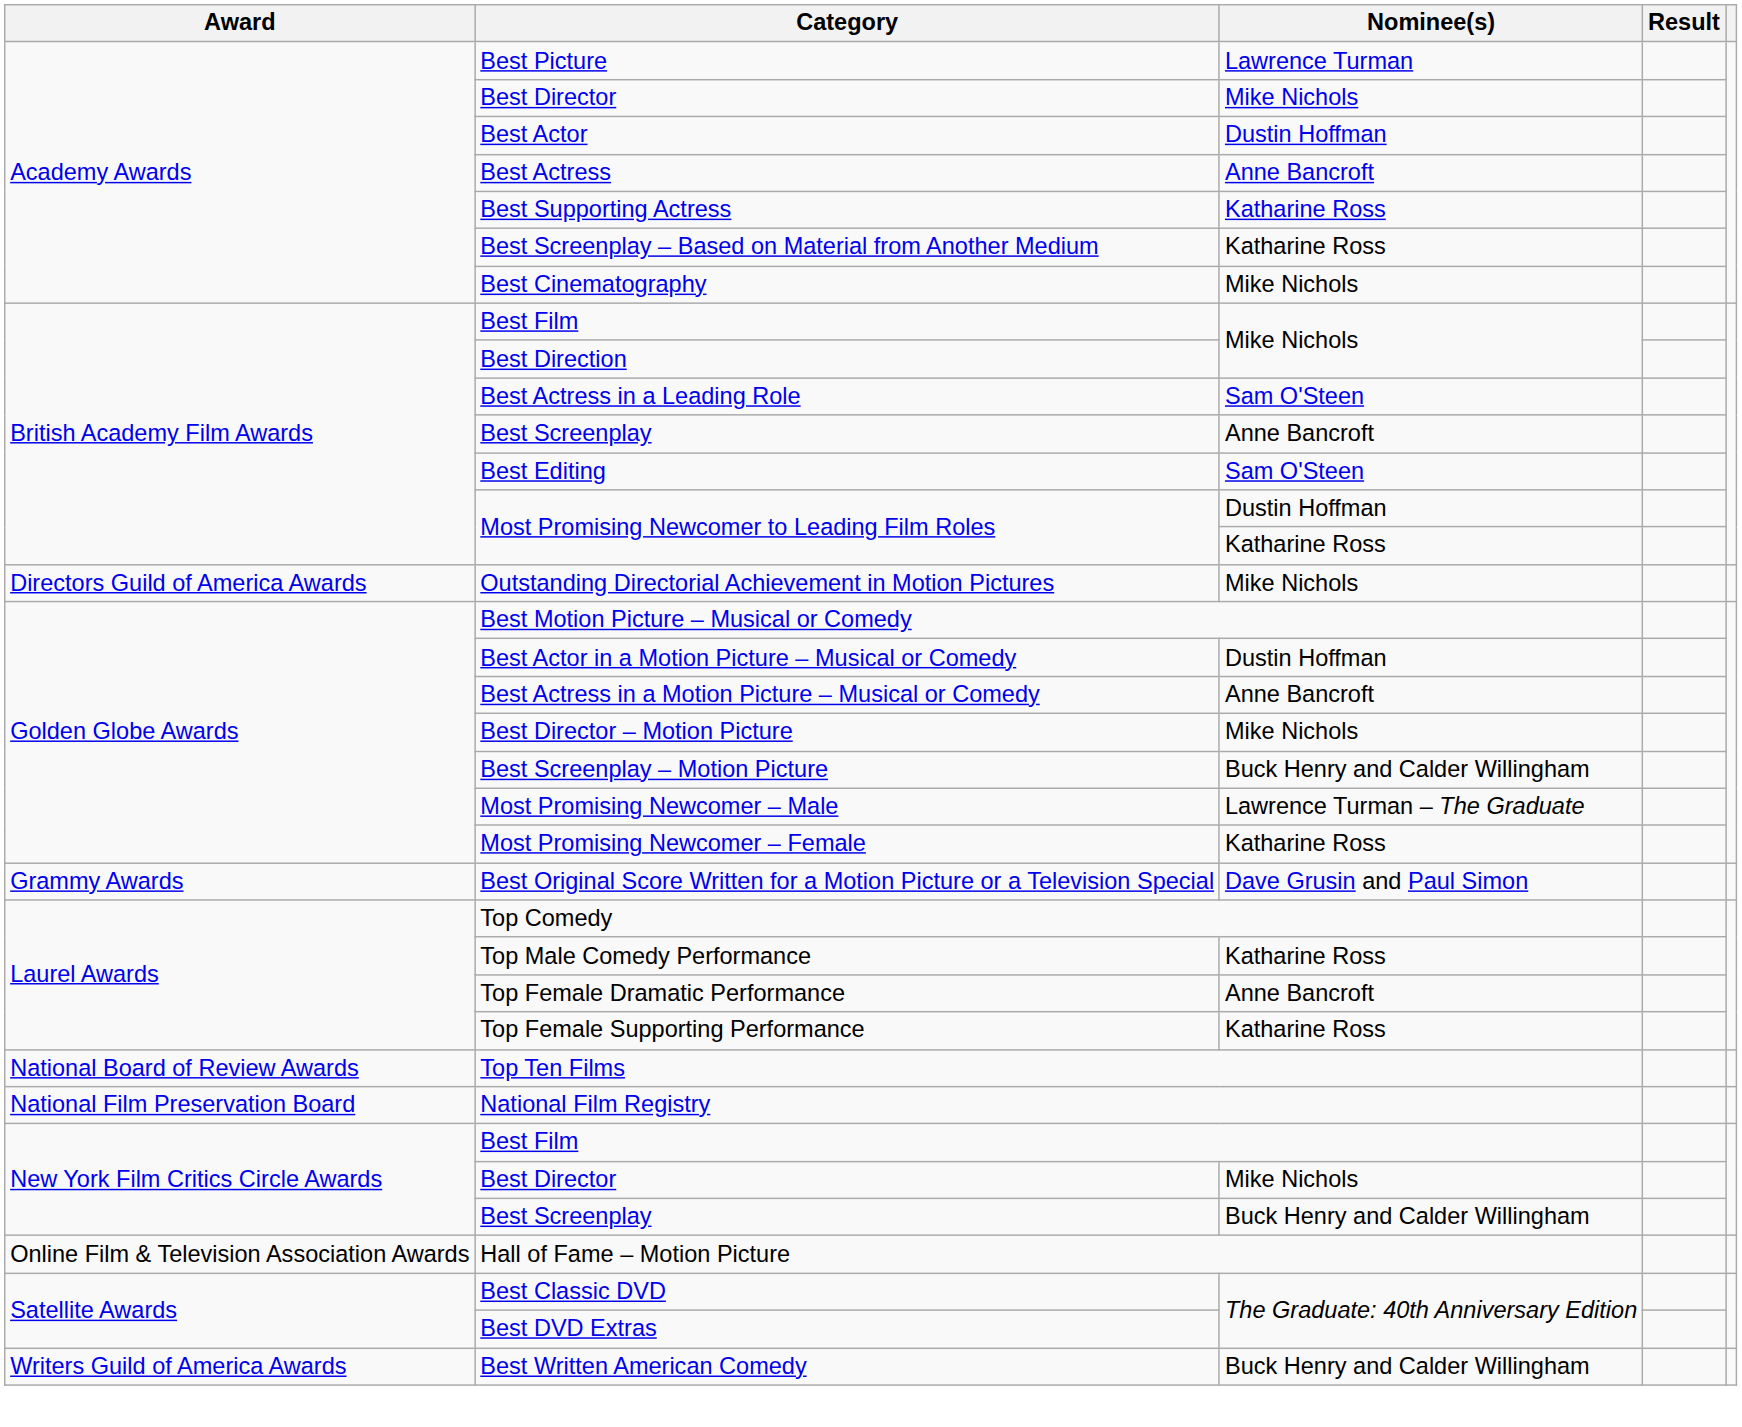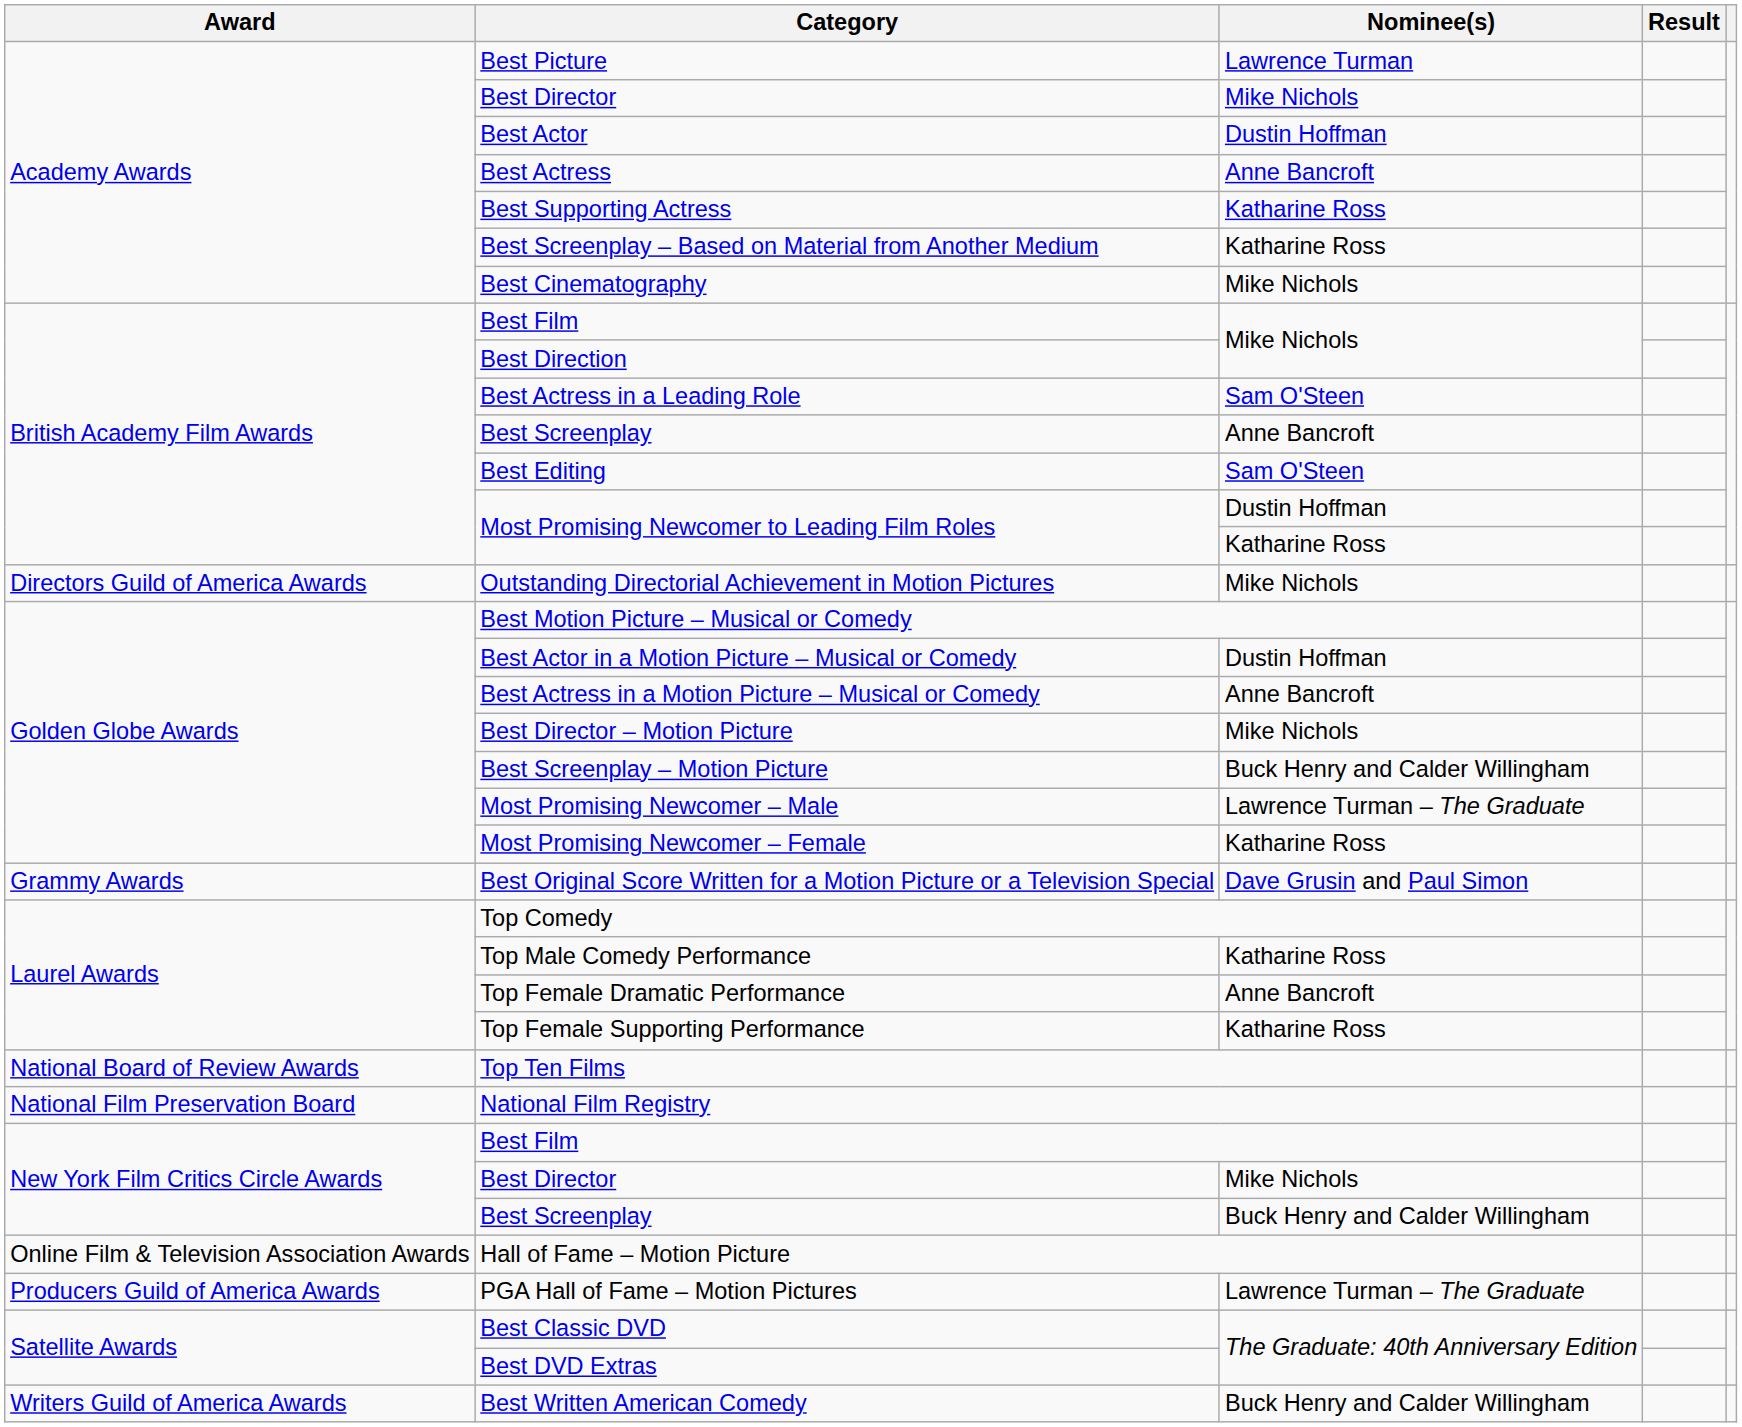+ row: Producers Guild of America Awards | PGA Hall of Fame – Motion Pictures | Lawrence Turman – The Graduate
